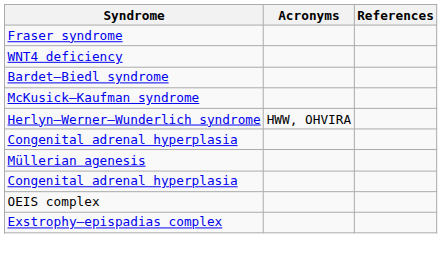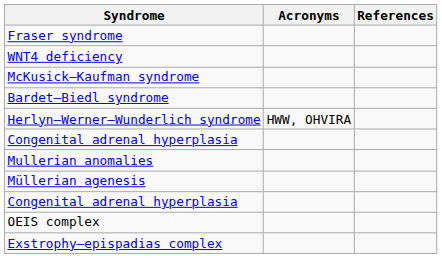rows swapped: Bardet–Biedl syndrome <-> McKusick–Kaufman syndrome
+ row: Mullerian anomalies
